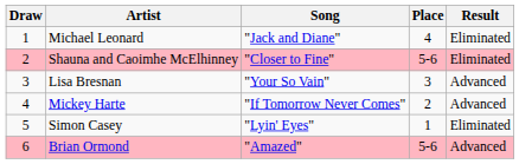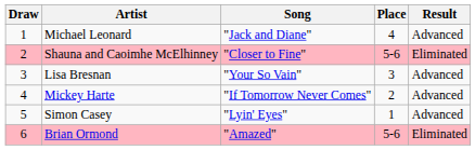Michael Leonard | Result: Eliminated -> Advanced
Simon Casey | Result: Eliminated -> Advanced
Brian Ormond | Result: Advanced -> Eliminated
